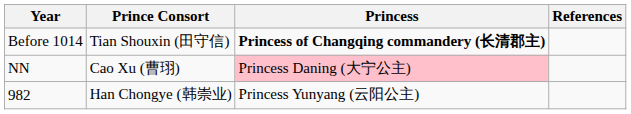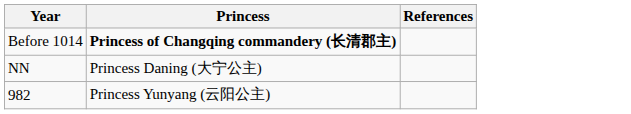- column: Prince Consort | Tian Shouxin (田守信) | Cao Xu (曹珝) | Han Chongye (韩崇业)
NN | Princess: pink background -> no background
